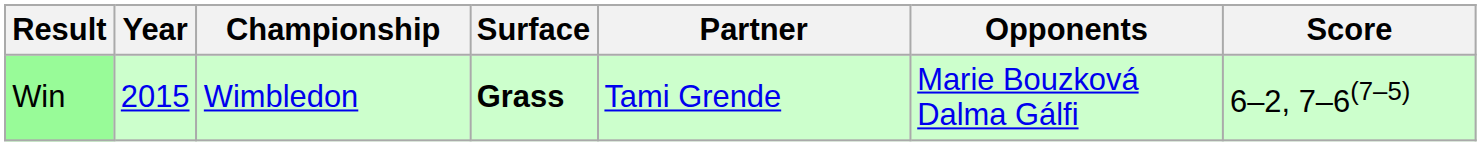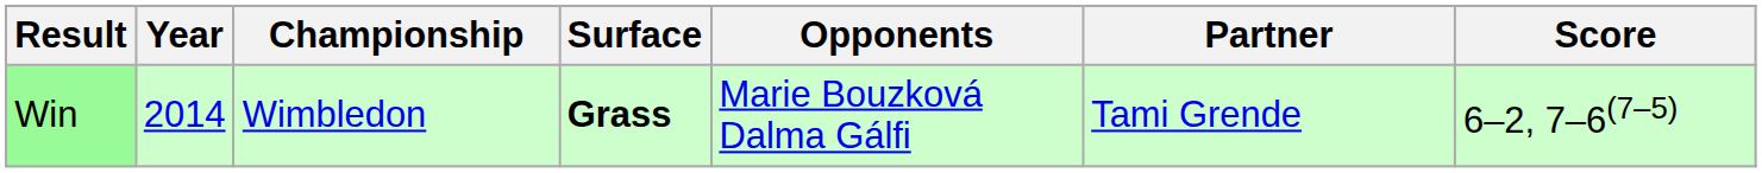columns swapped: Partner <-> Opponents
Win | Year: 2015 -> 2014
